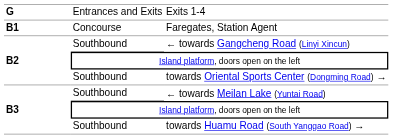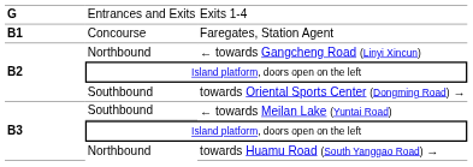← towards Gangcheng Road (Linyi Xincun) | column 2: Southbound -> Northbound
towards Huamu Road (South Yanggao Road) → | column 2: Southbound -> Northbound
